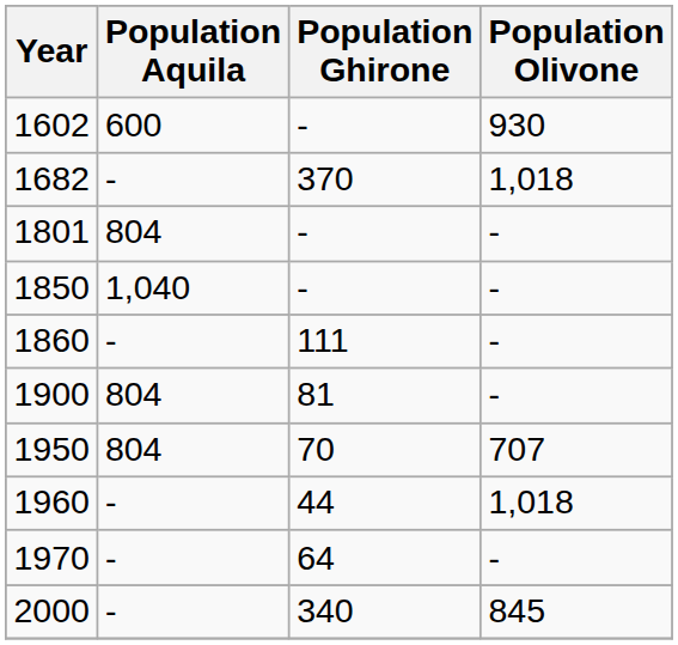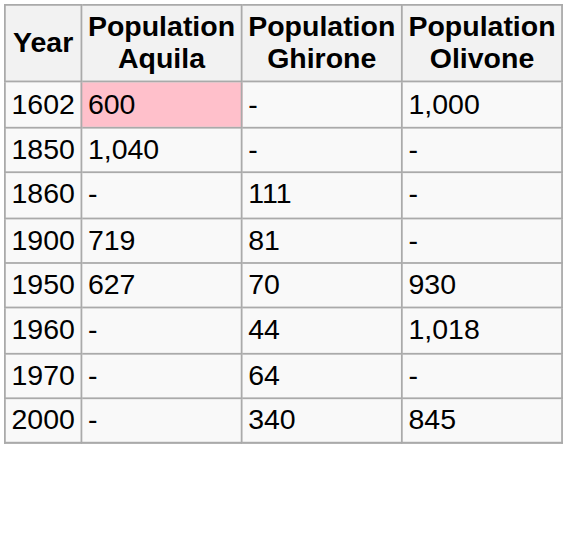1602 | Population Aquila: no background -> pink background
1602 | Population Olivone: 930 -> 1,000
- row: 1682 | - | 370 | 1,018
- row: 1801 | 804 | - | -
1900 | Population Aquila: 804 -> 719
1950 | Population Aquila: 804 -> 627
1950 | Population Olivone: 707 -> 930
